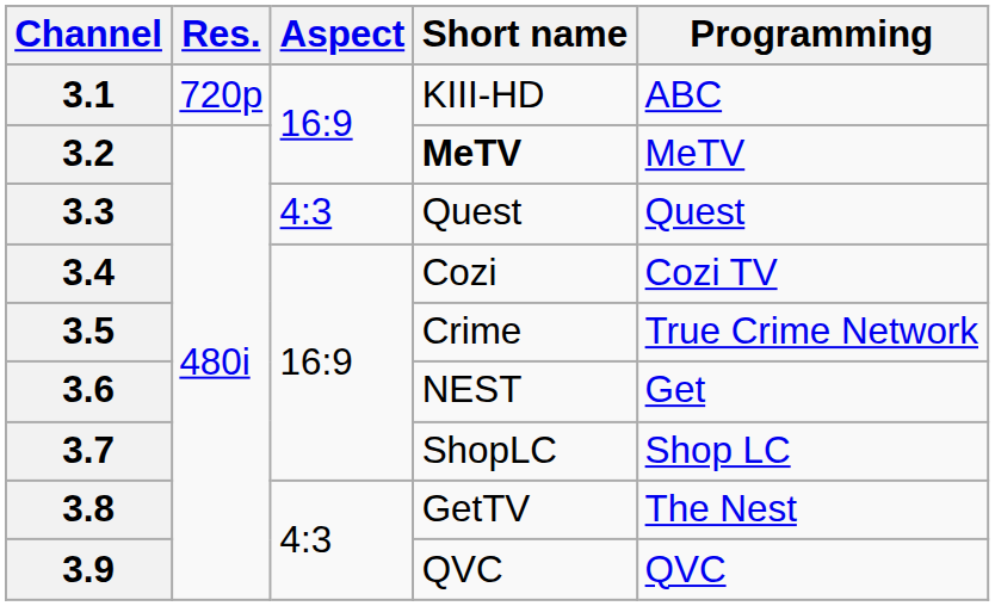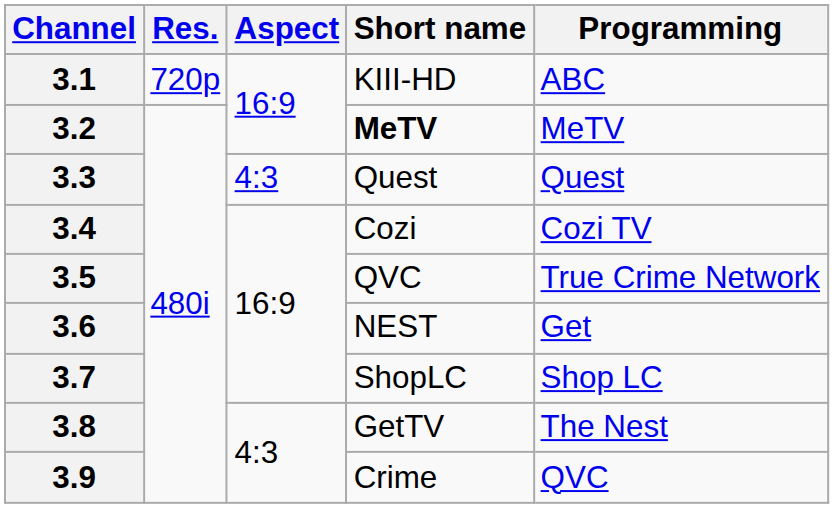3.5 | Short name: Crime -> QVC
3.9 | Short name: QVC -> Crime
